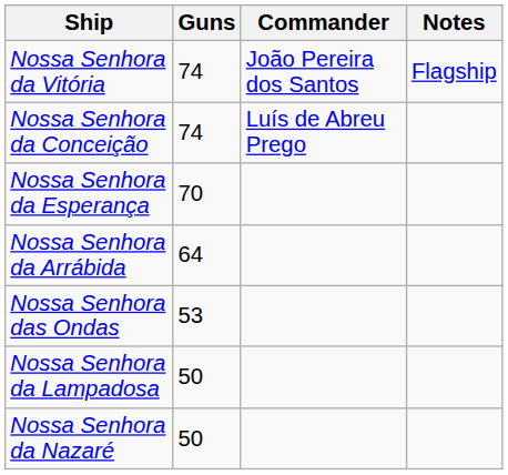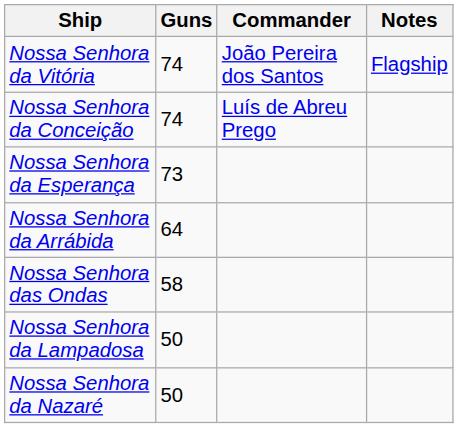Nossa Senhora da Esperança | Guns: 70 -> 73
Nossa Senhora das Ondas | Guns: 53 -> 58
